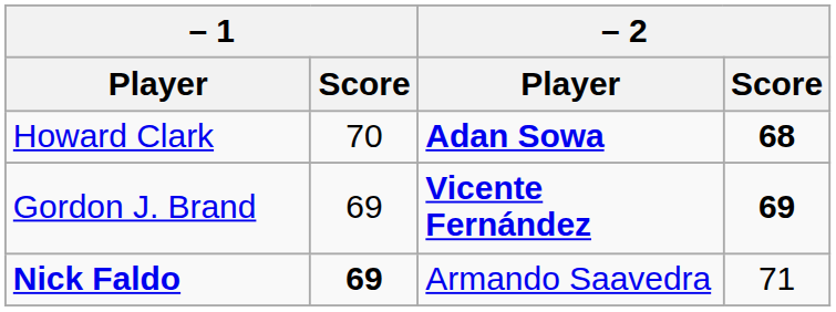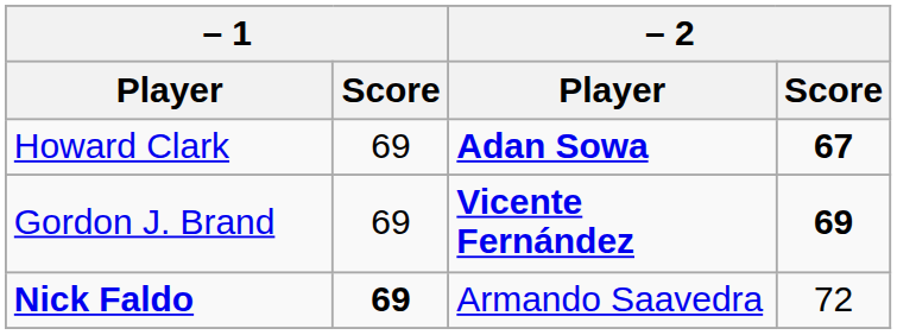Howard Clark | – 1 / Score: 70 -> 69
Howard Clark | – 2 / Score: 68 -> 67
Nick Faldo | – 2 / Score: 71 -> 72
